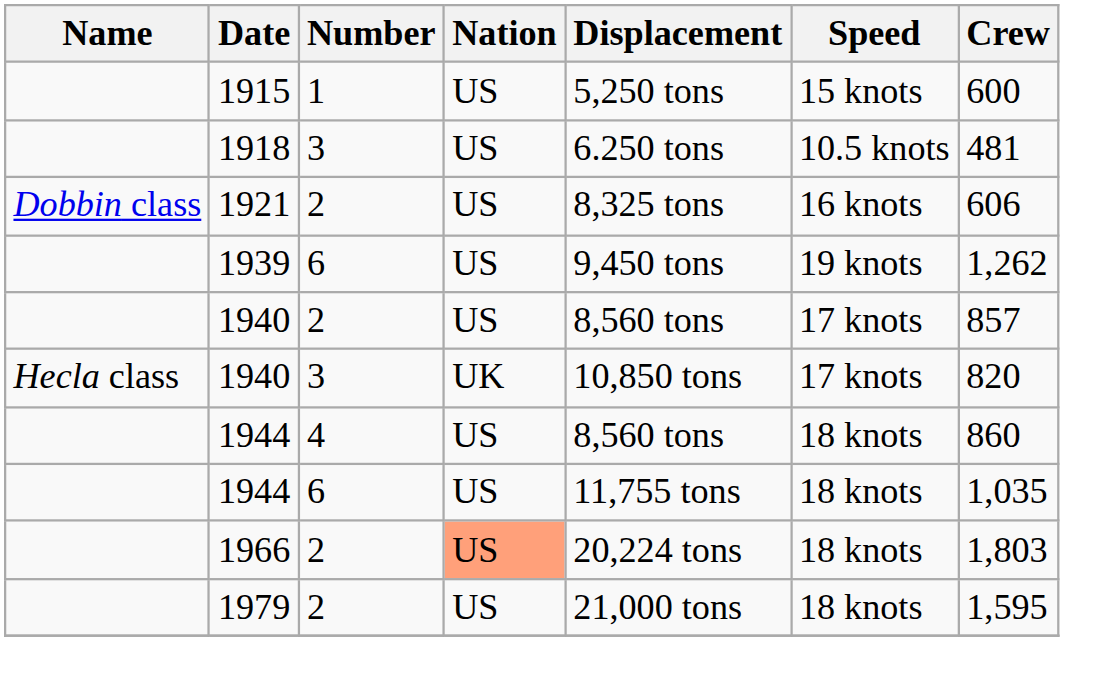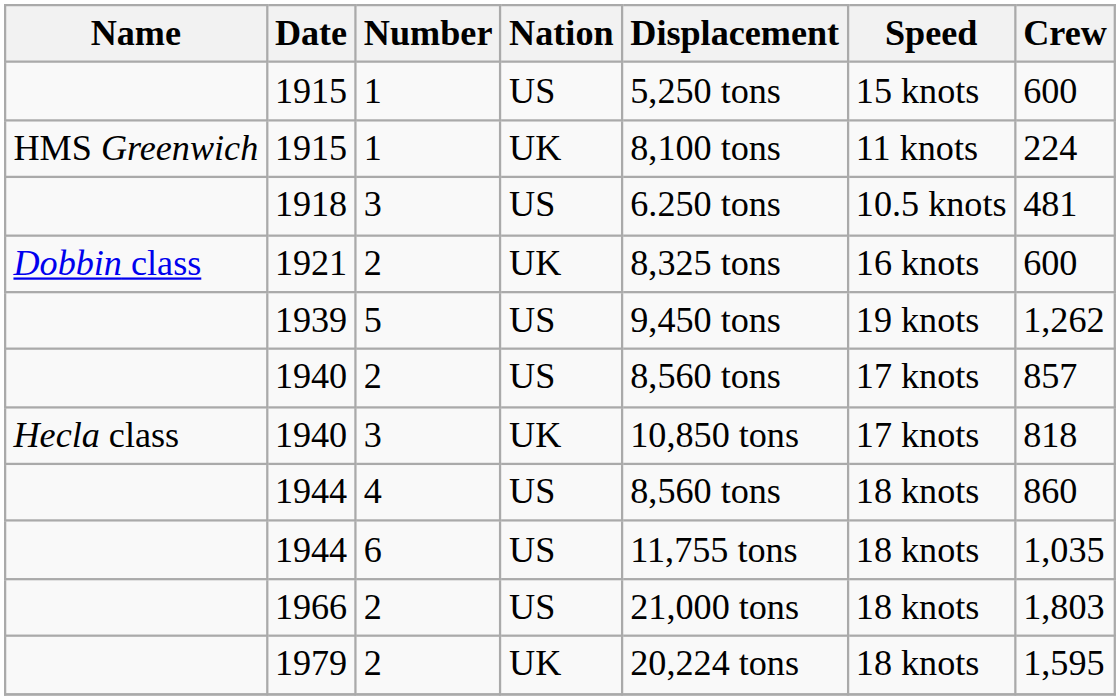+ row: HMS Greenwich | 1915 | 1 | UK | 8,100 tons | 11 knots | 224
1921 | Nation: US -> UK
1921 | Crew: 606 -> 600
1939 | Number: 6 -> 5
Hecla class / 1940 | Crew: 820 -> 818
1966 | Nation: lightsalmon background -> no background
1966 | Displacement: 20,224 tons -> 21,000 tons
1979 | Nation: US -> UK
1979 | Displacement: 21,000 tons -> 20,224 tons
